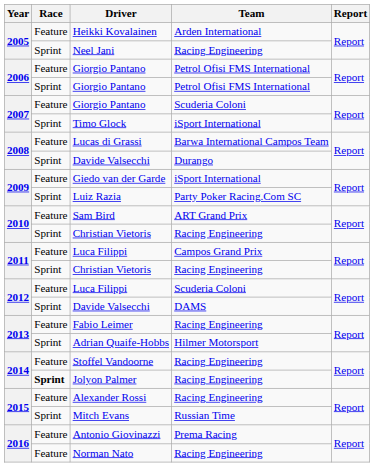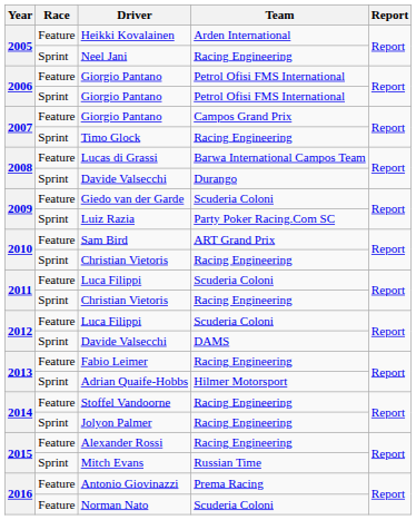2007 / Giorgio Pantano | Team: Scuderia Coloni -> Campos Grand Prix
Timo Glock | Team: iSport International -> Racing Engineering
Giedo van der Garde | Team: iSport International -> Scuderia Coloni
2011 / Luca Filippi | Team: Campos Grand Prix -> Scuderia Coloni
Jolyon Palmer | Race: bold -> normal
Norman Nato | Team: Racing Engineering -> Scuderia Coloni
